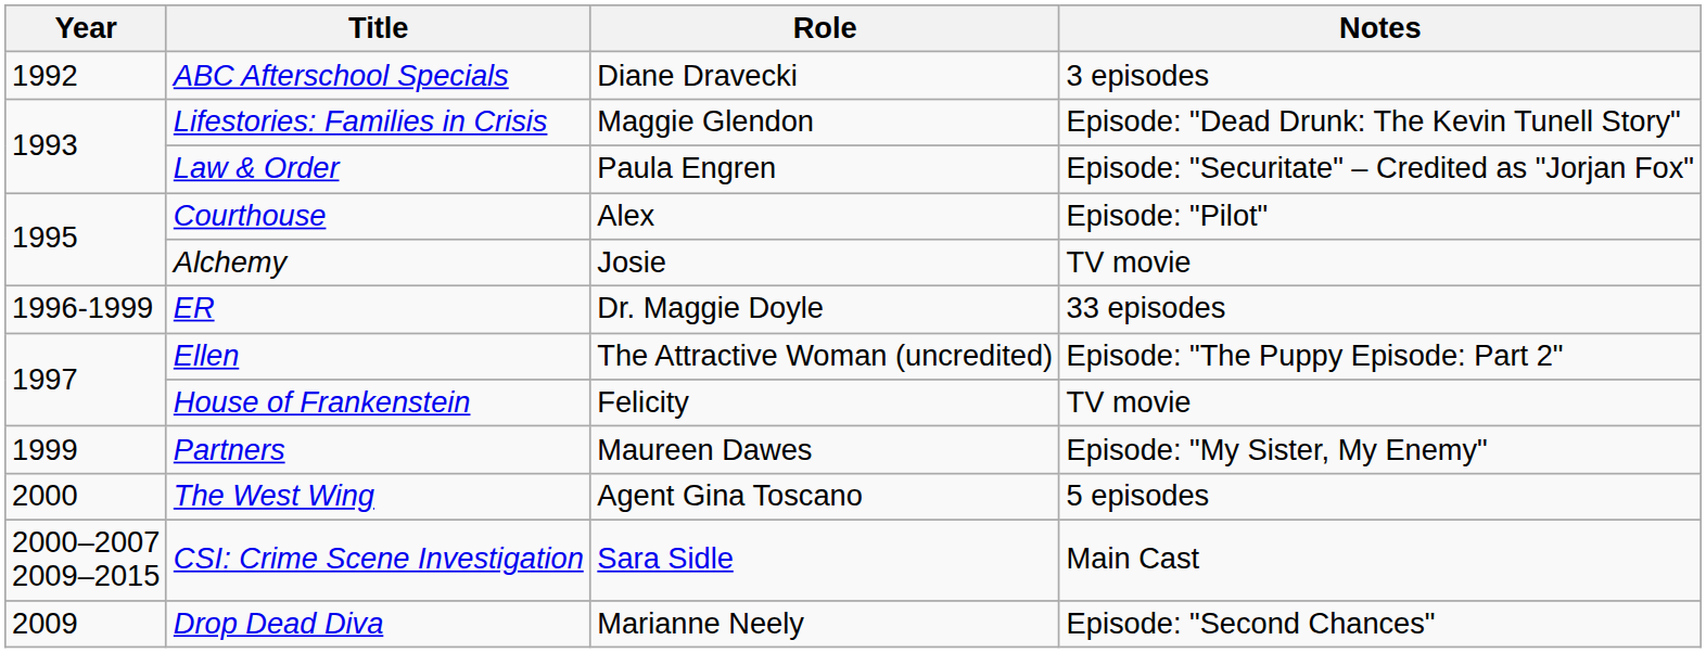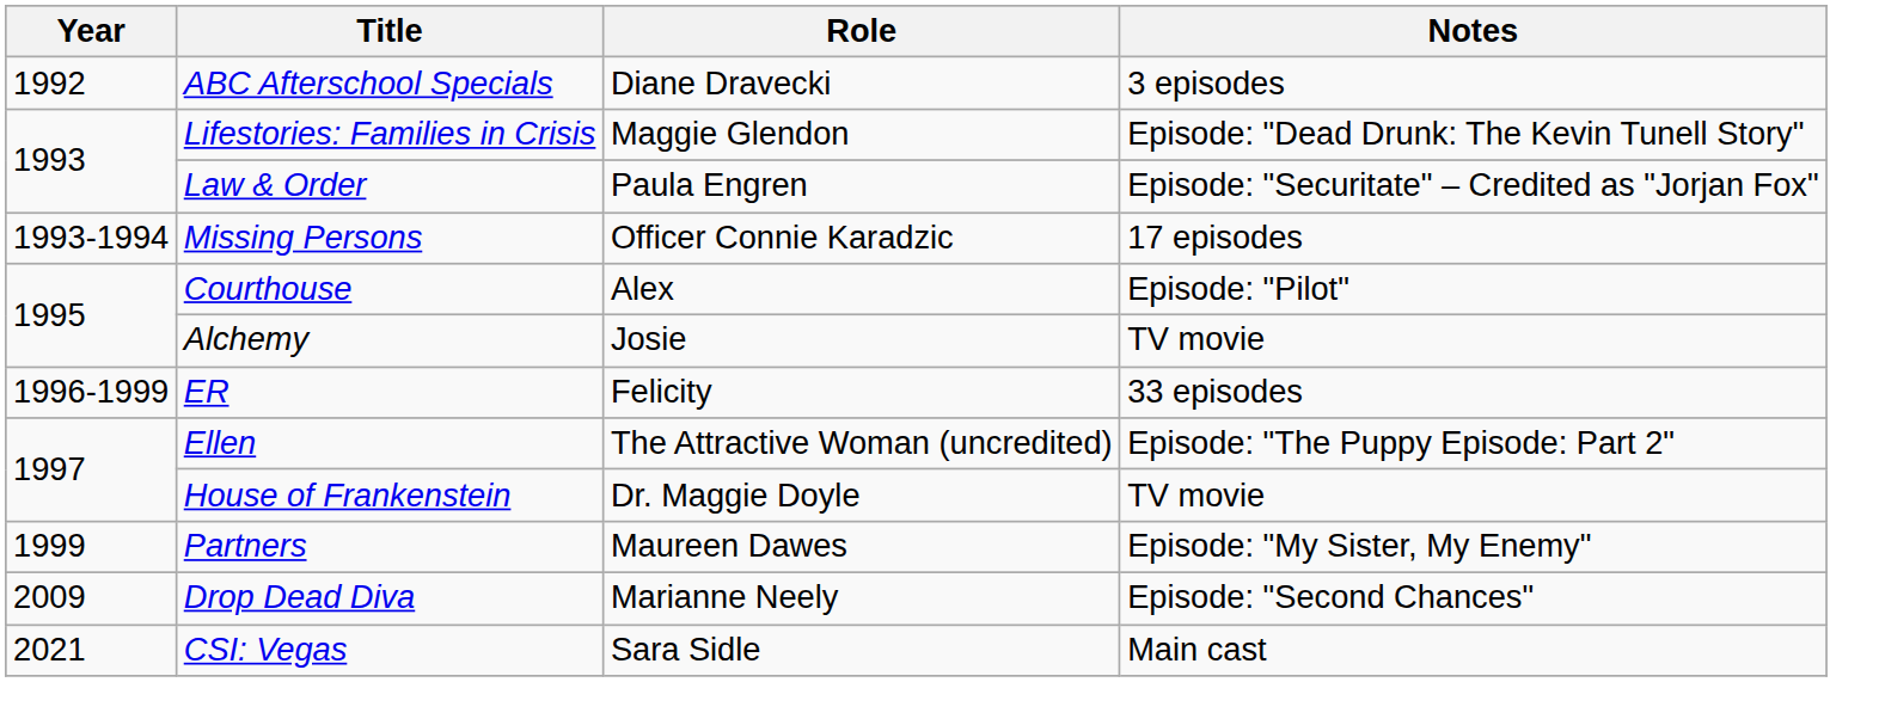+ row: 1993-1994 | Missing Persons | Officer Connie Karadzic | 17 episodes
ER | Role: Dr. Maggie Doyle -> Felicity
House of Frankenstein | Role: Felicity -> Dr. Maggie Doyle
- row: 2000 | The West Wing | Agent Gina Toscano | 5 episodes
- row: 2000–2007 2009–2015 | CSI: Crime Scene Investigation | Sara Sidle | Main Cast
+ row: 2021 | CSI: Vegas | Sara Sidle | Main cast
